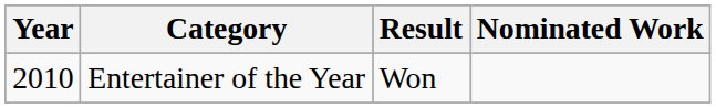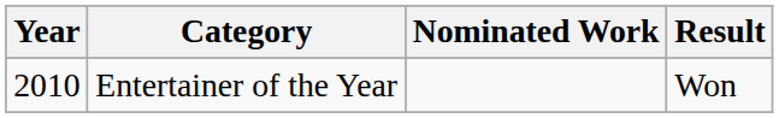columns swapped: Nominated Work <-> Result
